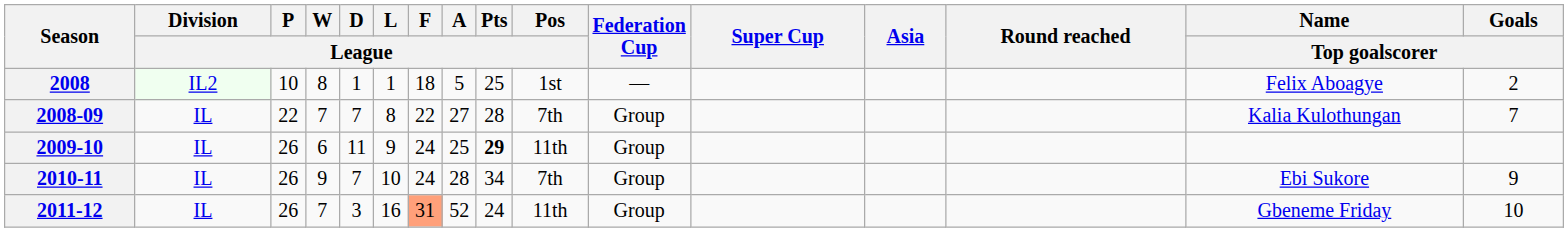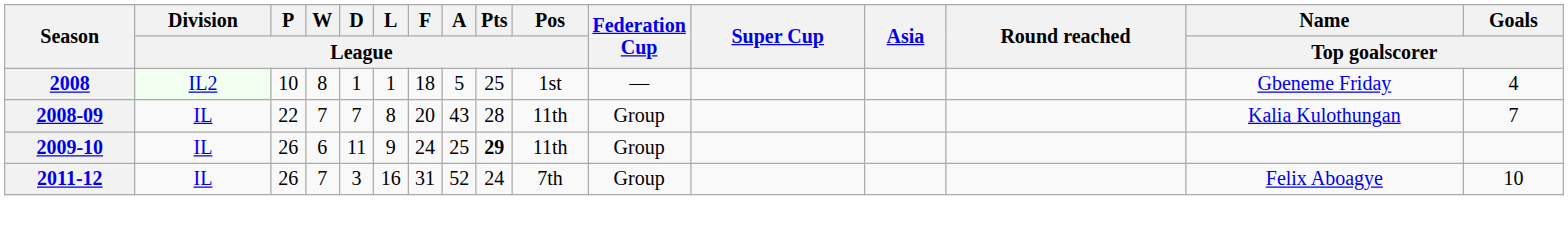2008 | Name / Top goalscorer: Felix Aboagye -> Gbeneme Friday
2008 | Goals / Top goalscorer: 2 -> 4
2008-09 | F / League: 22 -> 20
2008-09 | A / League: 27 -> 43
2008-09 | Pos / League: 7th -> 11th
- row: 2010-11 | IL | 26 | 9 | 7 | 10 | 24 | 28 | 34 | 7th | Group | Ebi Sukore | 9
2011-12 | F / League: lightsalmon background -> no background
2011-12 | Pos / League: 11th -> 7th
2011-12 | Name / Top goalscorer: Gbeneme Friday -> Felix Aboagye
